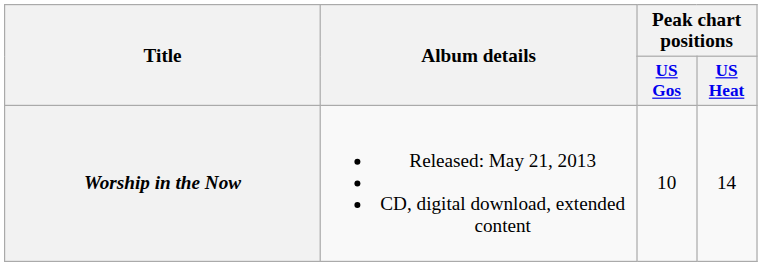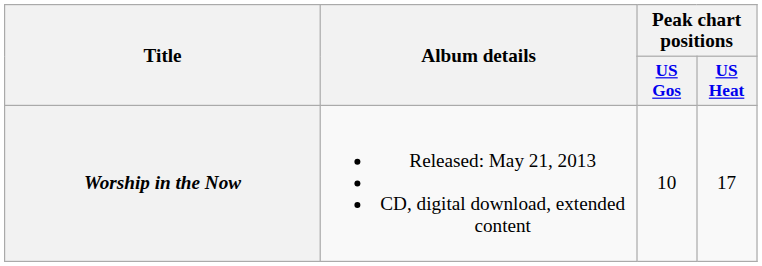Worship in the Now | Peak chart positions / US Heat: 14 -> 17
